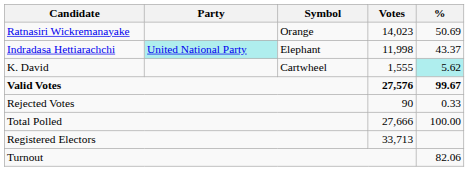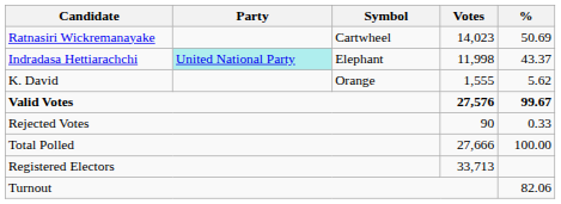Ratnasiri Wickremanayake | Symbol: Orange -> Cartwheel
K. David | Symbol: Cartwheel -> Orange
K. David | %: paleturquoise background -> no background
